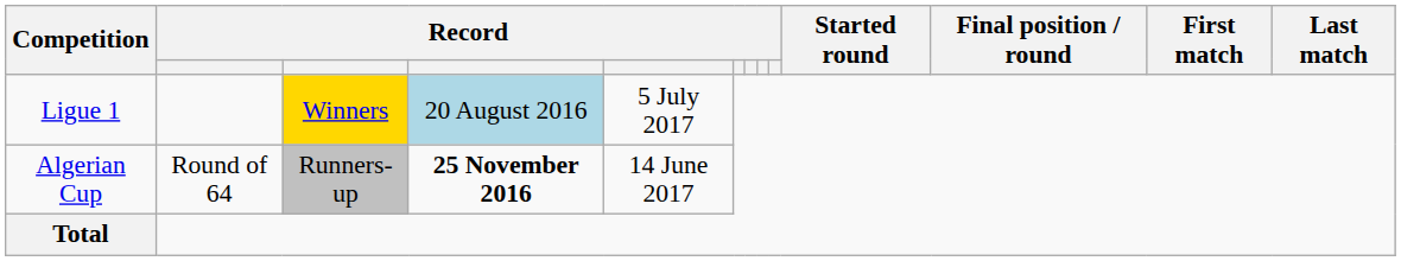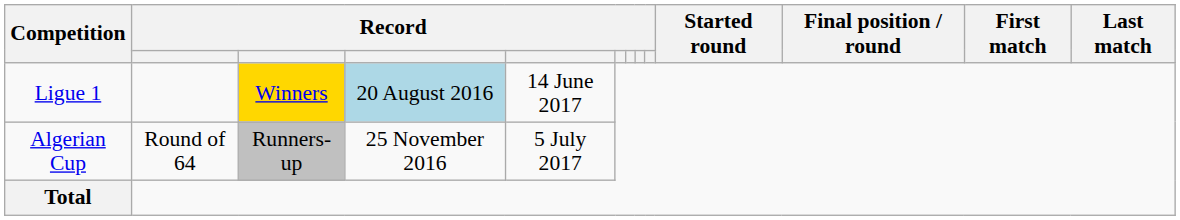Ligue 1 | column 5: 5 July 2017 -> 14 June 2017
Algerian Cup | column 4: bold -> normal
Algerian Cup | column 5: 14 June 2017 -> 5 July 2017
